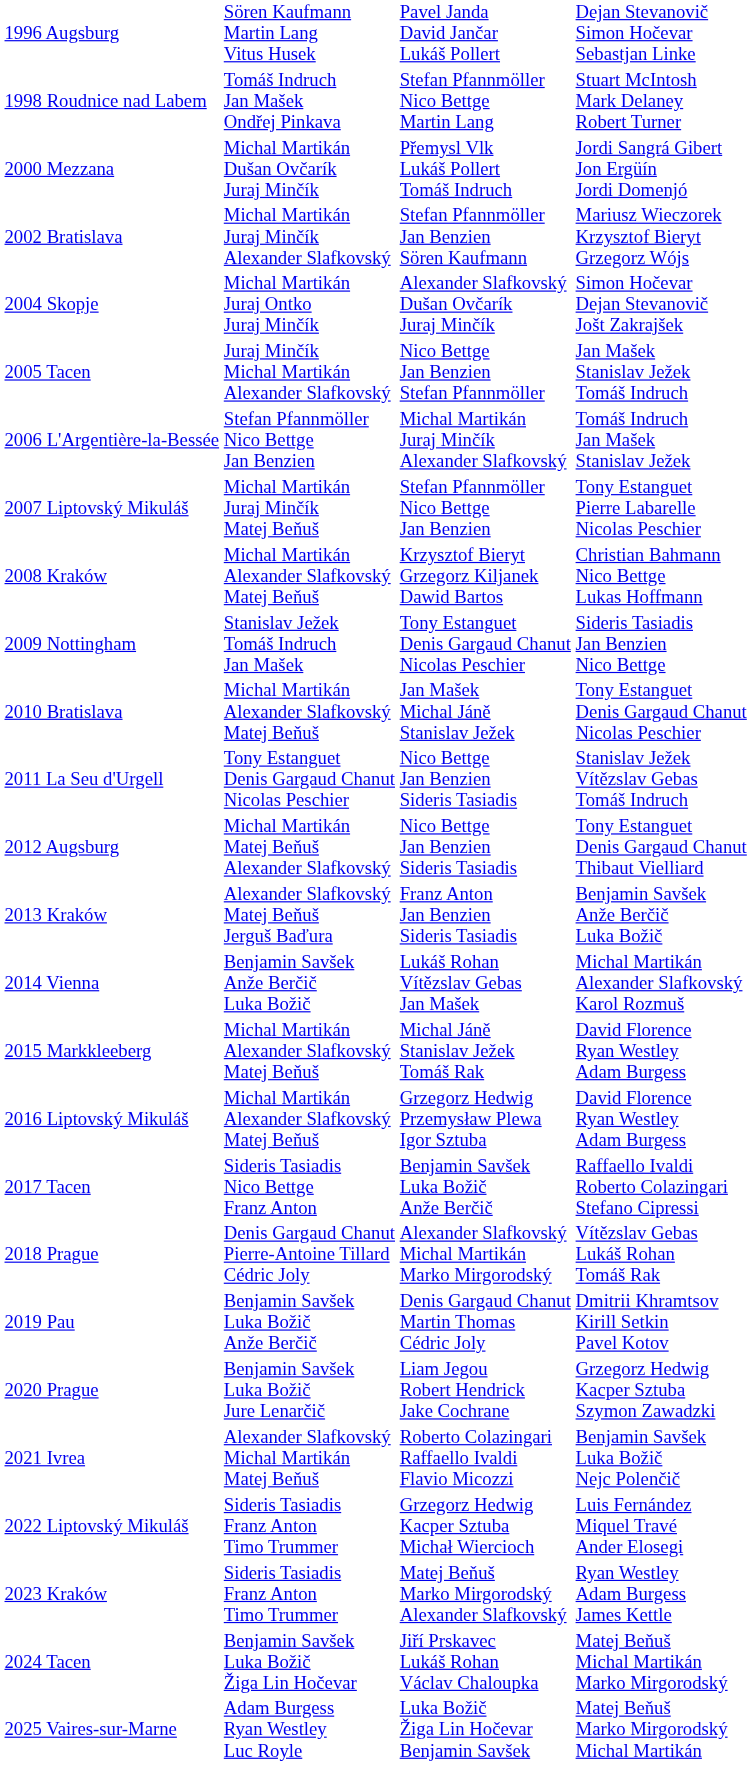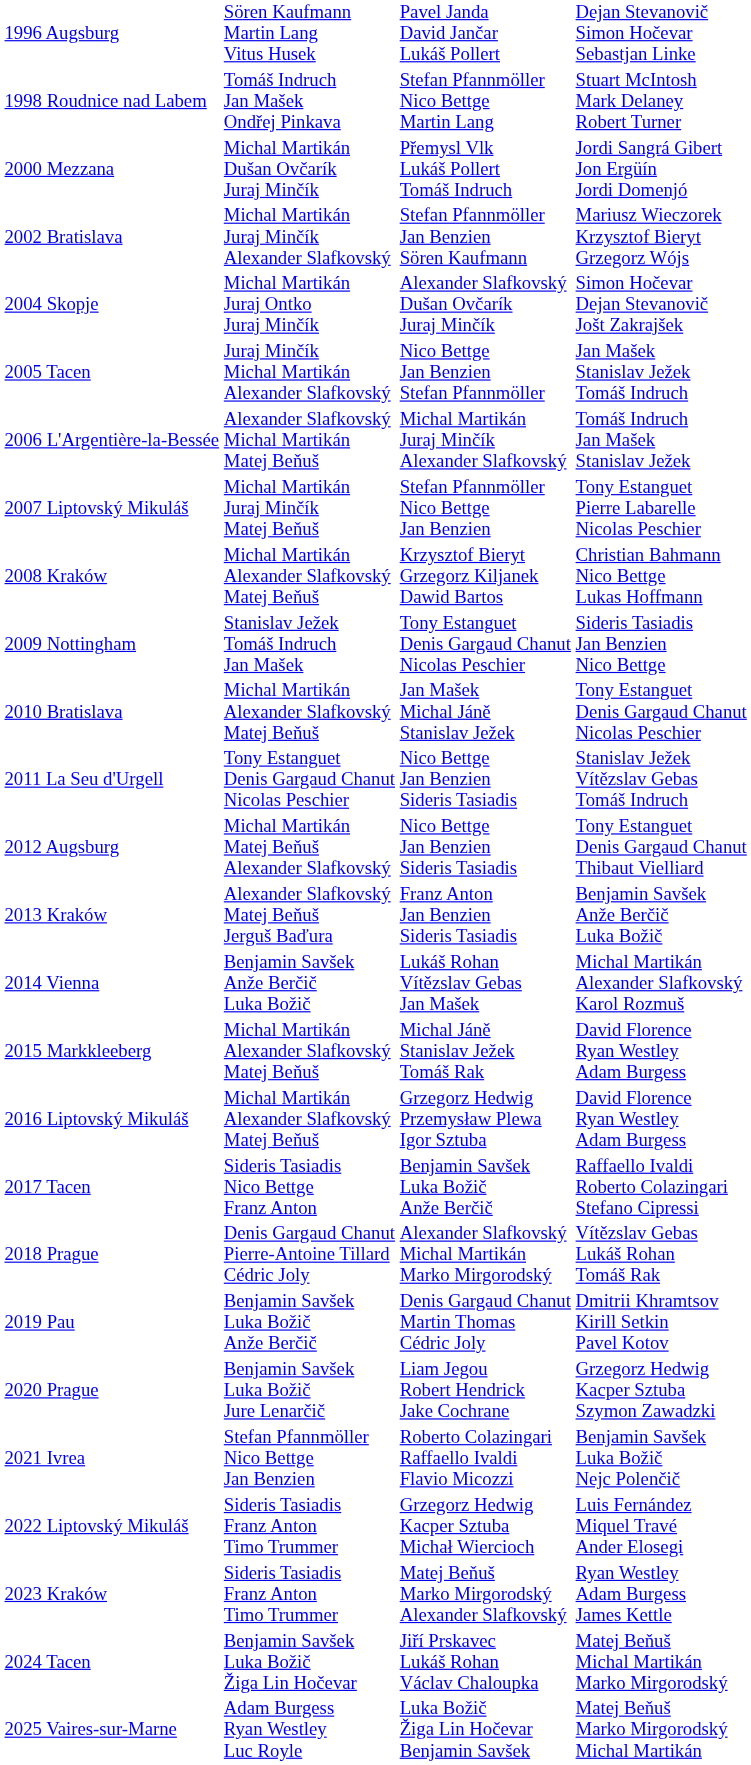2006 L'Argentière-la-Bessée | column 2: Stefan Pfannmöller Nico Bettge Jan Benzien -> Alexander Slafkovský Michal Martikán Matej Beňuš
2021 Ivrea | column 2: Alexander Slafkovský Michal Martikán Matej Beňuš -> Stefan Pfannmöller Nico Bettge Jan Benzien
